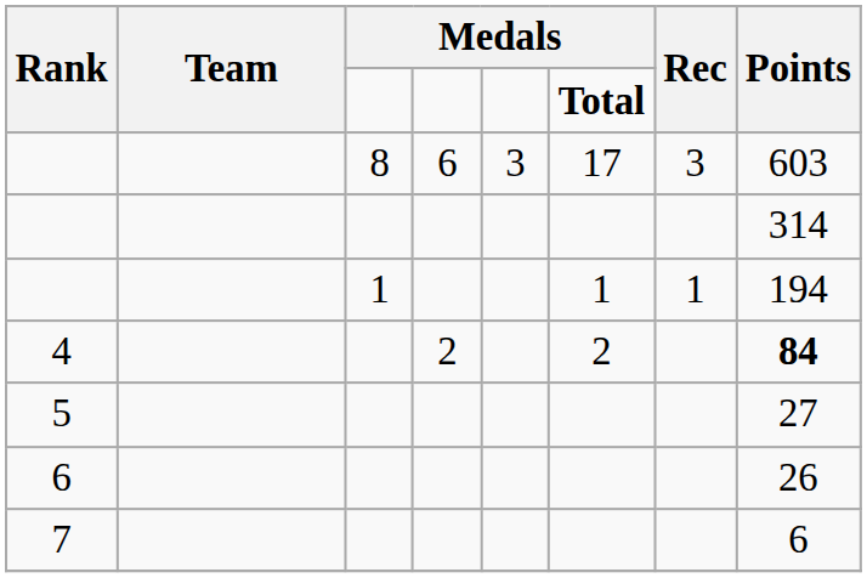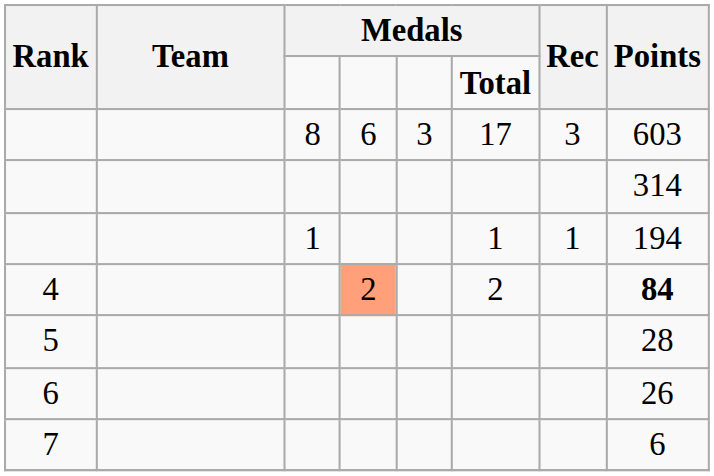4 | column 4: no background -> lightsalmon background
5 | Points: 27 -> 28
